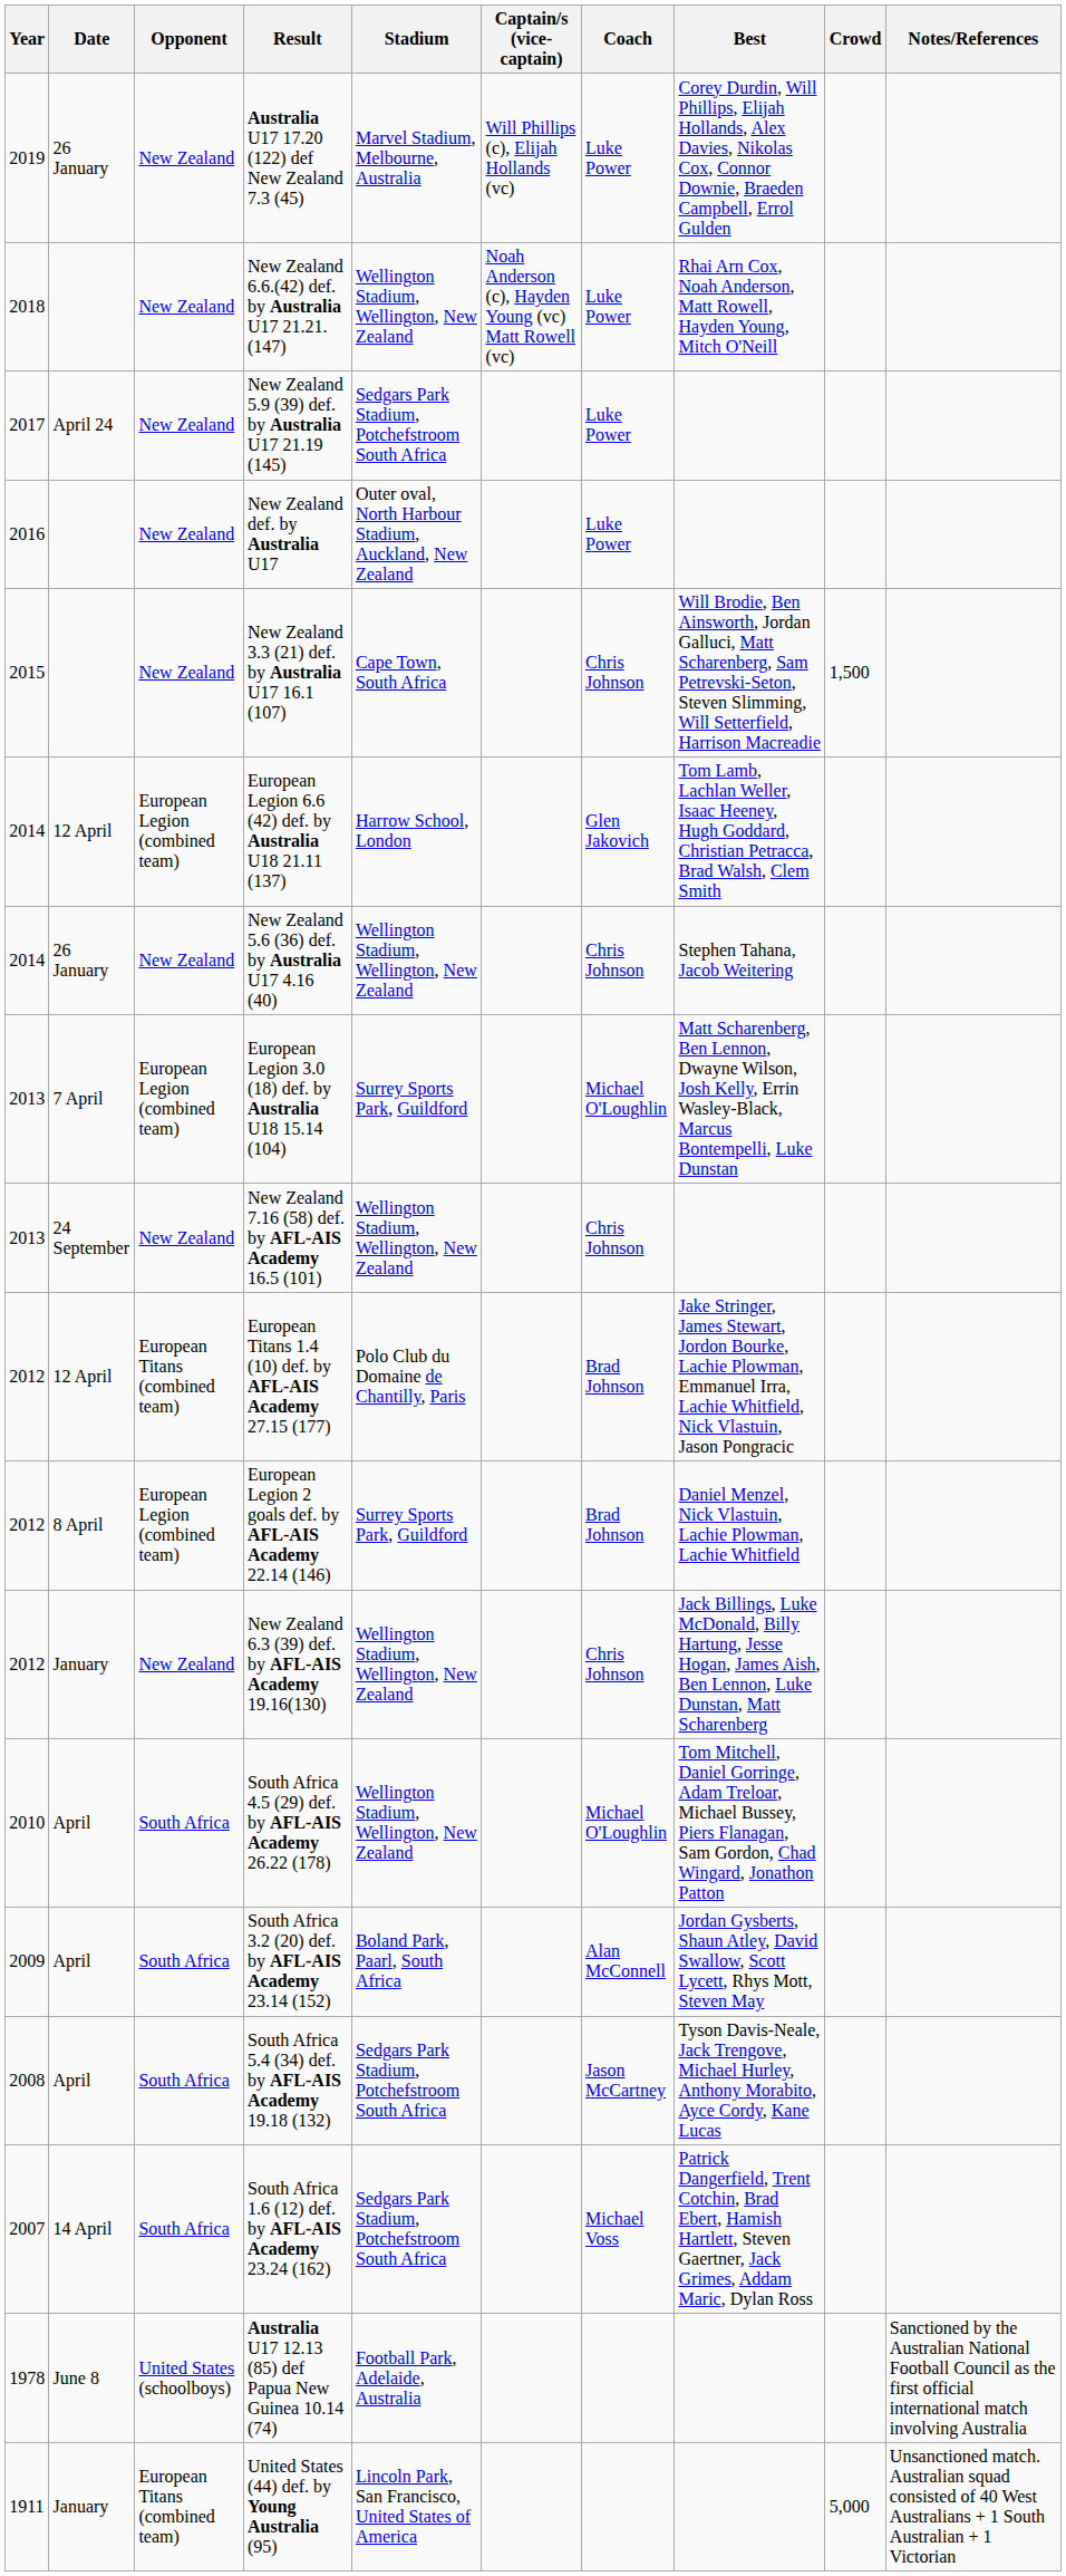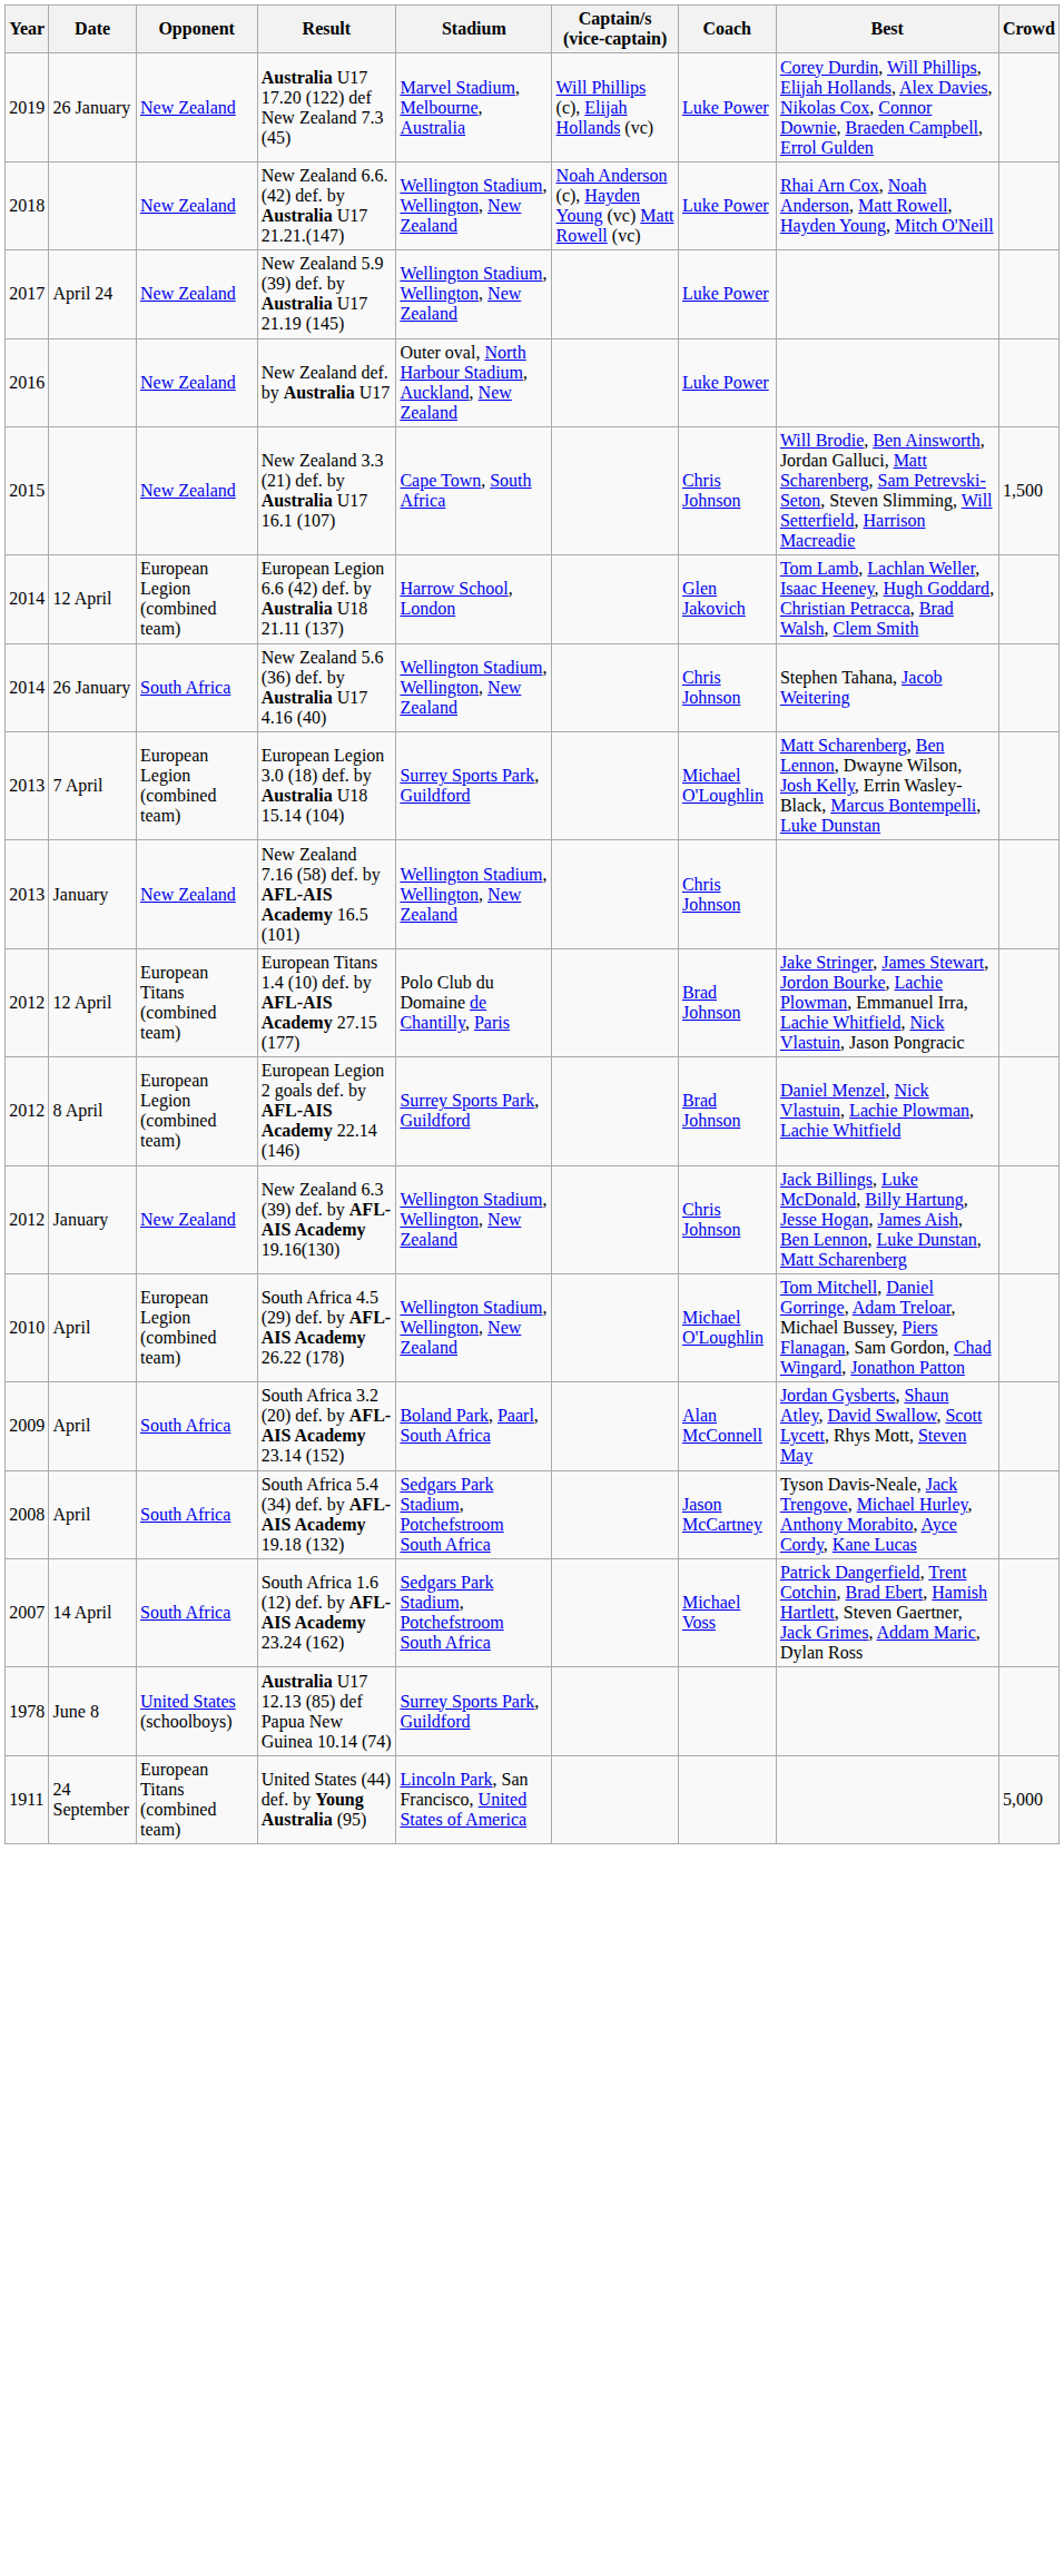- column: Notes/References | Sanctioned by the Australian National Football Council as the first official international match involving Australia | Unsanctioned match. Australian squad consisted of 40 West Australians + 1 South Australian + 1 Victorian
New Zealand 5.9 (39) def. by Australia U17 21.19 (145) | Stadium: Sedgars Park Stadium, Potchefstroom South Africa -> Wellington Stadium, Wellington, New Zealand
New Zealand 5.6 (36) def. by Australia U17 4.16 (40) | Opponent: New Zealand -> South Africa
New Zealand 7.16 (58) def. by AFL-AIS Academy 16.5 (101) | Date: 24 September -> January
South Africa 4.5 (29) def. by AFL-AIS Academy 26.22 (178) | Opponent: South Africa -> European Legion (combined team)
Australia U17 12.13 (85) def Papua New Guinea 10.14 (74) | Stadium: Football Park, Adelaide, Australia -> Surrey Sports Park, Guildford
United States (44) def. by Young Australia (95) | Date: January -> 24 September
